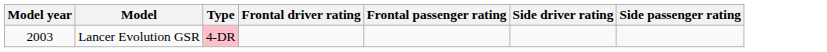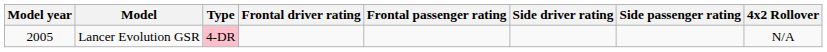+ column: 4x2 Rollover | N/A
Lancer Evolution GSR | Model year: 2003 -> 2005
